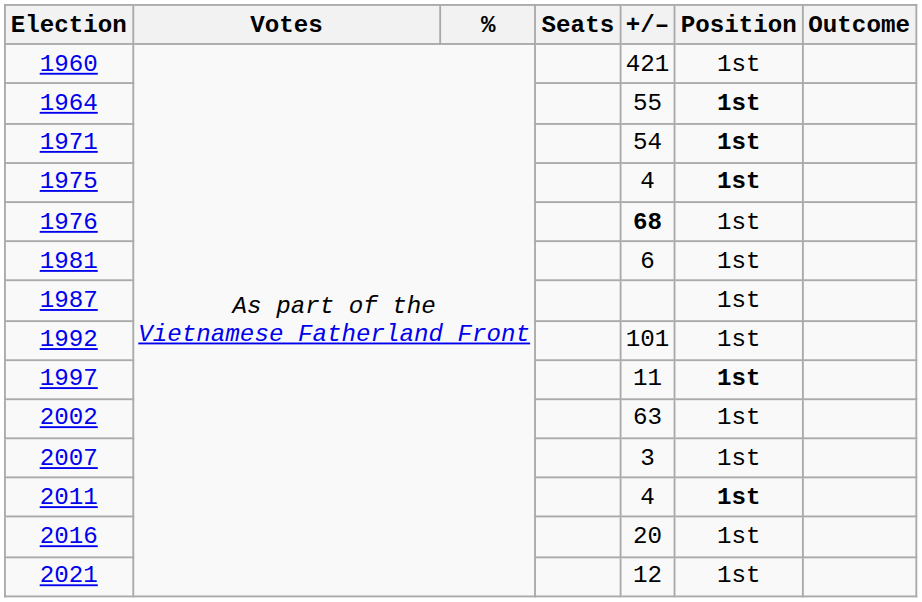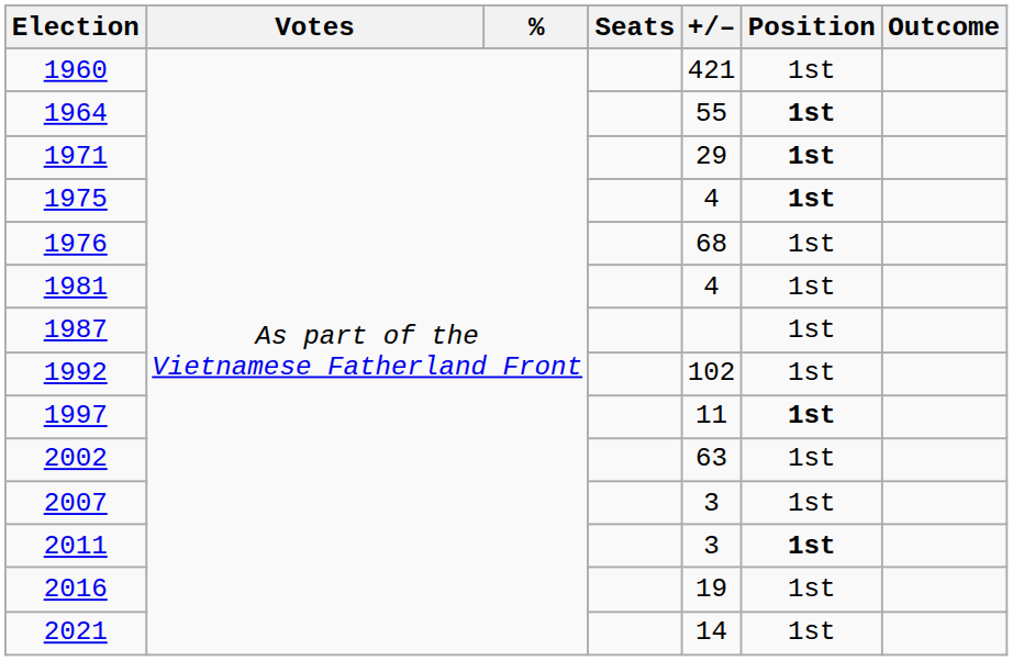1971 | +/–: 54 -> 29
1976 | +/–: bold -> normal
1981 | +/–: 6 -> 4
1992 | +/–: 101 -> 102
2011 | +/–: 4 -> 3
2016 | +/–: 20 -> 19
2021 | +/–: 12 -> 14
